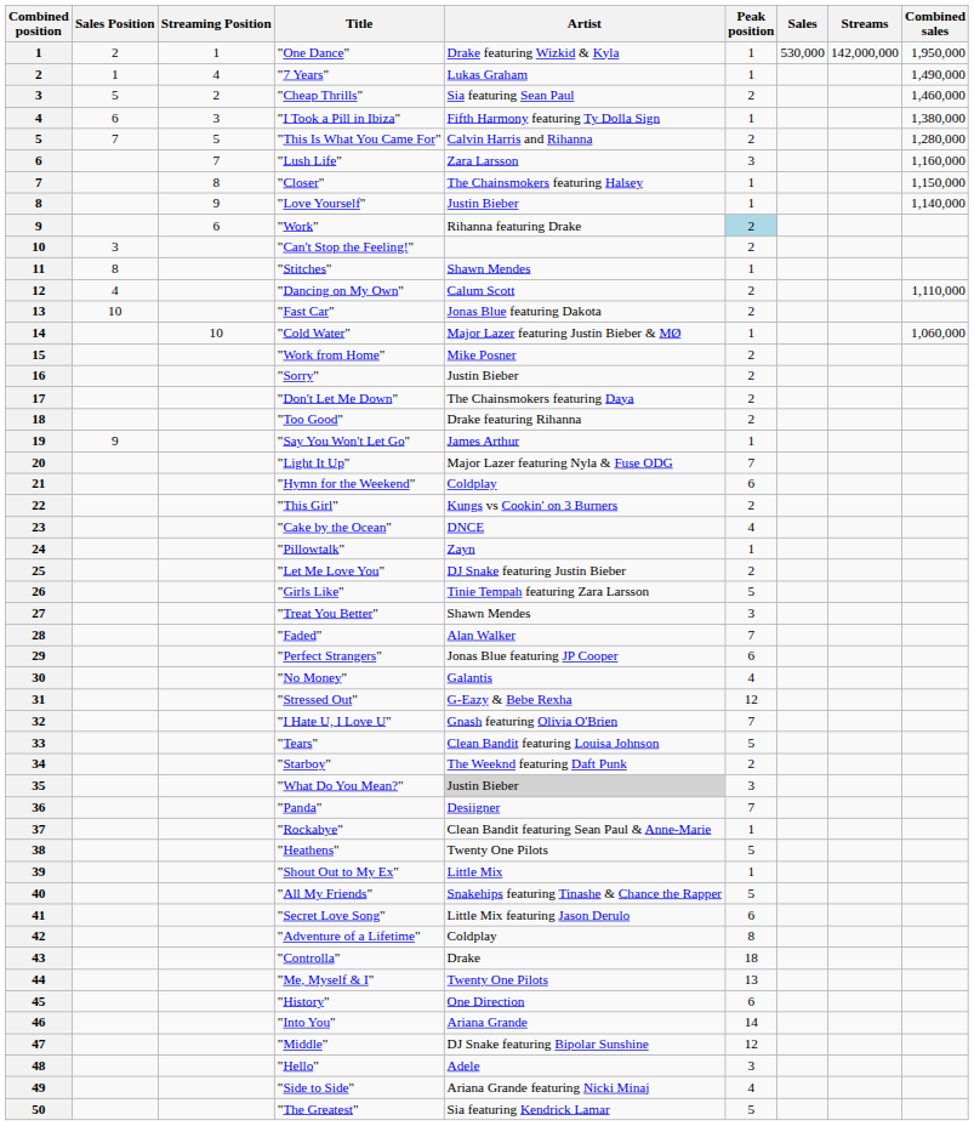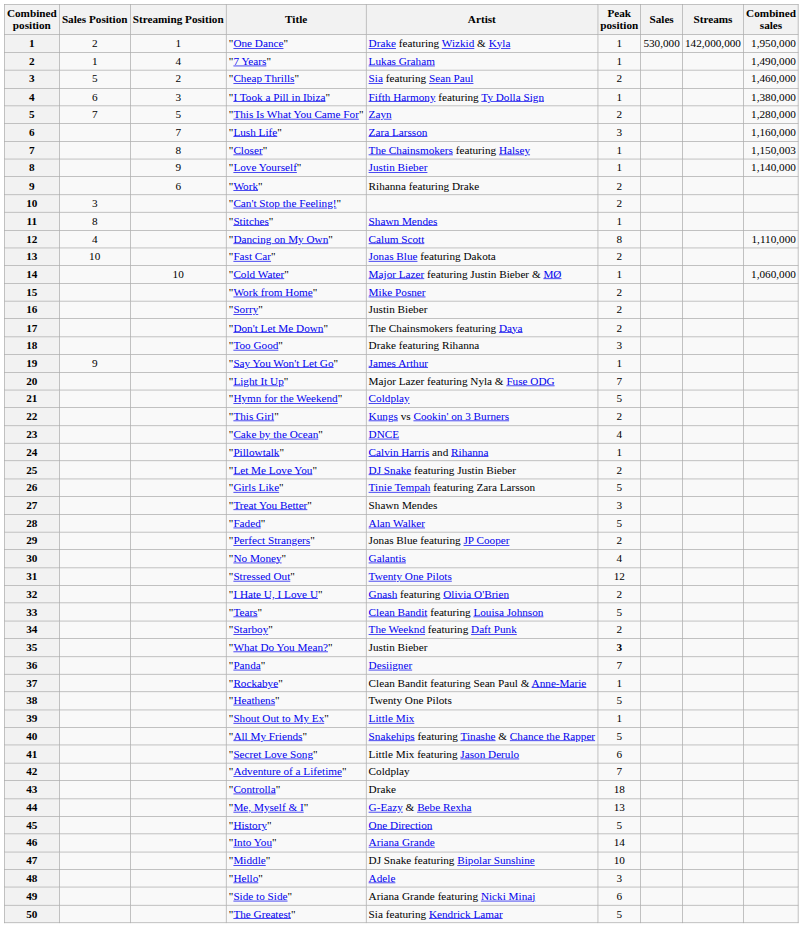"This Is What You Came For" | Artist: Calvin Harris and Rihanna -> Zayn
"Closer" | Combined sales: 1,150,000 -> 1,150,003
"Work" | Peak position: lightblue background -> no background
"Dancing on My Own" | Peak position: 2 -> 8
"Too Good" | Peak position: 2 -> 3
"Hymn for the Weekend" | Peak position: 6 -> 5
"Pillowtalk" | Artist: Zayn -> Calvin Harris and Rihanna
"Faded" | Peak position: 7 -> 5
"Perfect Strangers" | Peak position: 6 -> 2
"Stressed Out" | Artist: G-Eazy & Bebe Rexha -> Twenty One Pilots
"I Hate U, I Love U" | Peak position: 7 -> 2
"What Do You Mean?" | Artist: lightgrey background -> no background
"What Do You Mean?" | Peak position: normal -> bold
"Adventure of a Lifetime" | Peak position: 8 -> 7
"Me, Myself & I" | Artist: Twenty One Pilots -> G-Eazy & Bebe Rexha
"History" | Peak position: 6 -> 5
"Middle" | Peak position: 12 -> 10
"Side to Side" | Peak position: 4 -> 6
